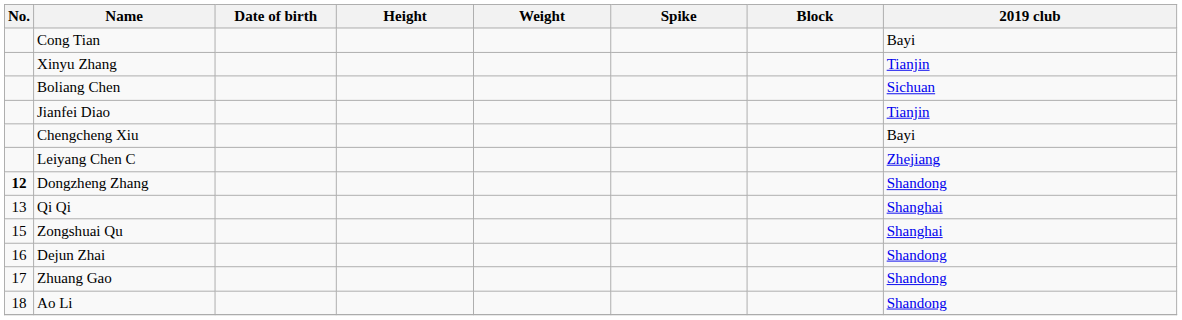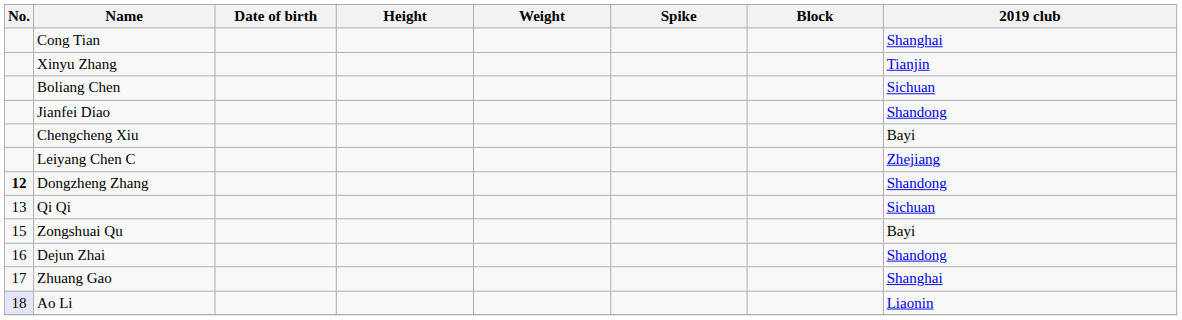Cong Tian | 2019 club: Bayi -> Shanghai
Jianfei Diao | 2019 club: Tianjin -> Shandong
Qi Qi | 2019 club: Shanghai -> Sichuan
Zongshuai Qu | 2019 club: Shanghai -> Bayi
Zhuang Gao | 2019 club: Shandong -> Shanghai
Ao Li | No.: no background -> lavender background
Ao Li | 2019 club: Shandong -> Liaonin
